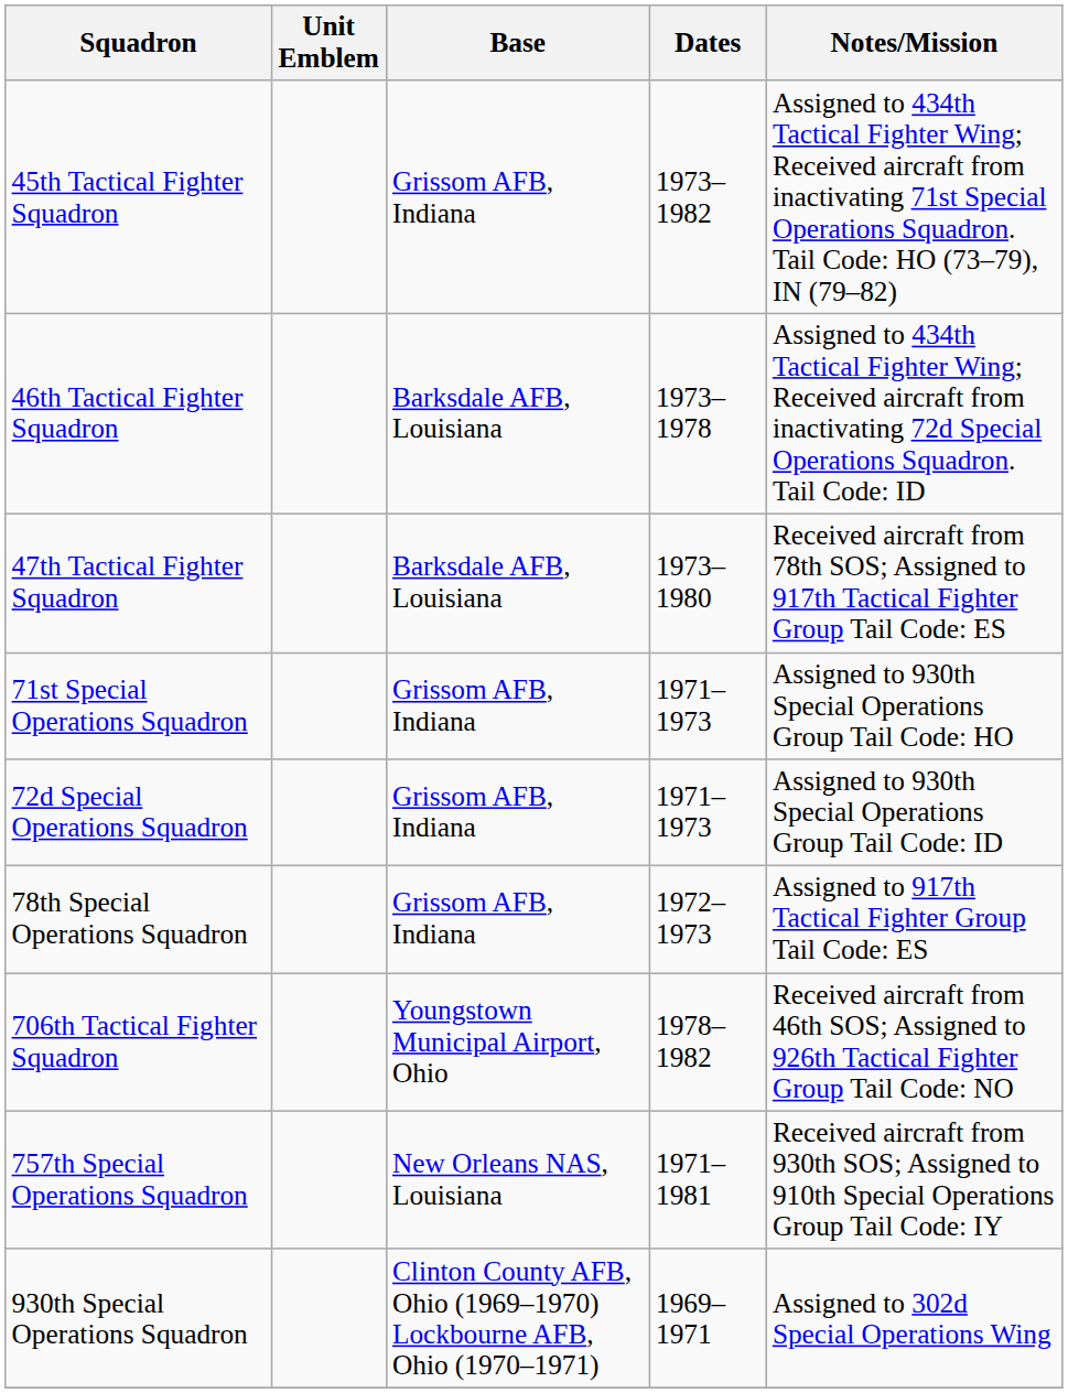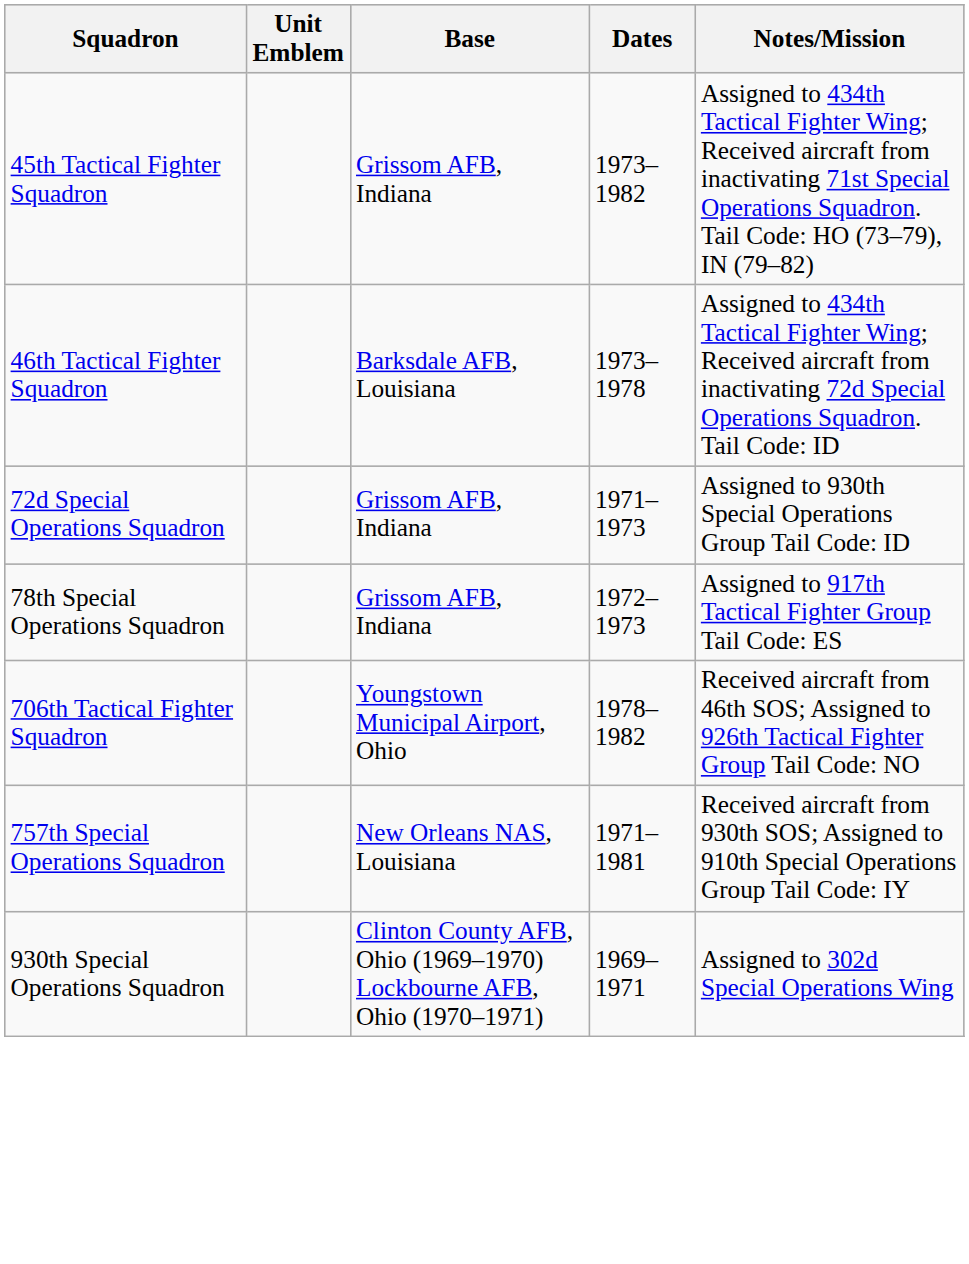- row: 47th Tactical Fighter Squadron | Barksdale AFB, Louisiana | 1973–1980 | Received aircraft from 78th SOS; Assigned to 917th Tactical Fighter Group Tail Code: ES
- row: 71st Special Operations Squadron | Grissom AFB, Indiana | 1971–1973 | Assigned to 930th Special Operations Group Tail Code: HO
